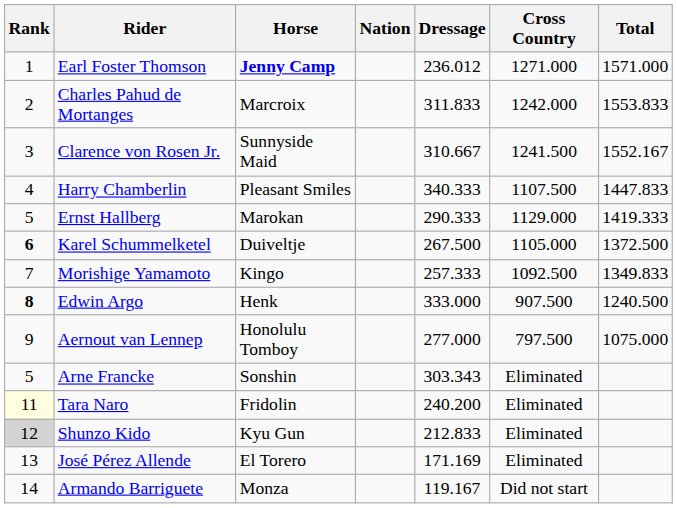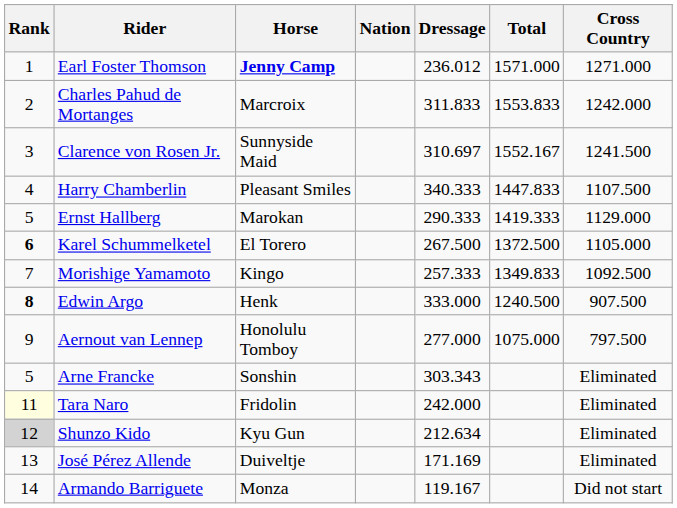columns swapped: Cross Country <-> Total
Clarence von Rosen Jr. | Dressage: 310.667 -> 310.697
Karel Schummelketel | Horse: Duiveltje -> El Torero
Tara Naro | Dressage: 240.200 -> 242.000
Shunzo Kido | Dressage: 212.833 -> 212.634
José Pérez Allende | Horse: El Torero -> Duiveltje
